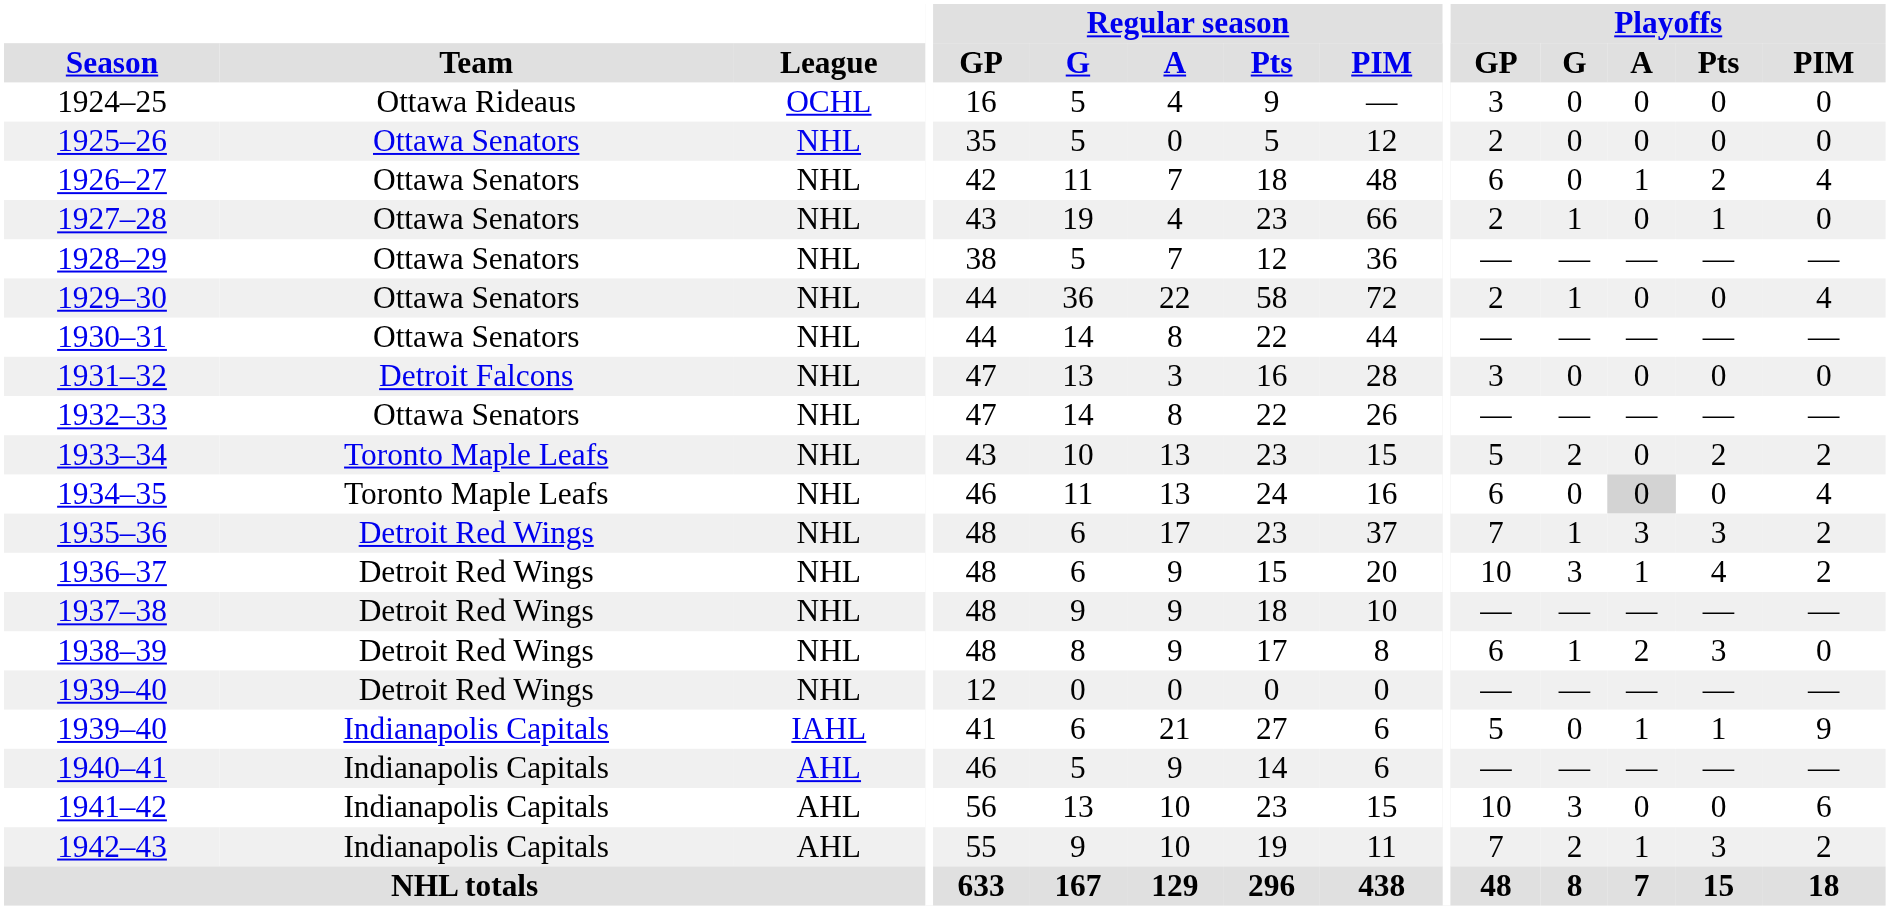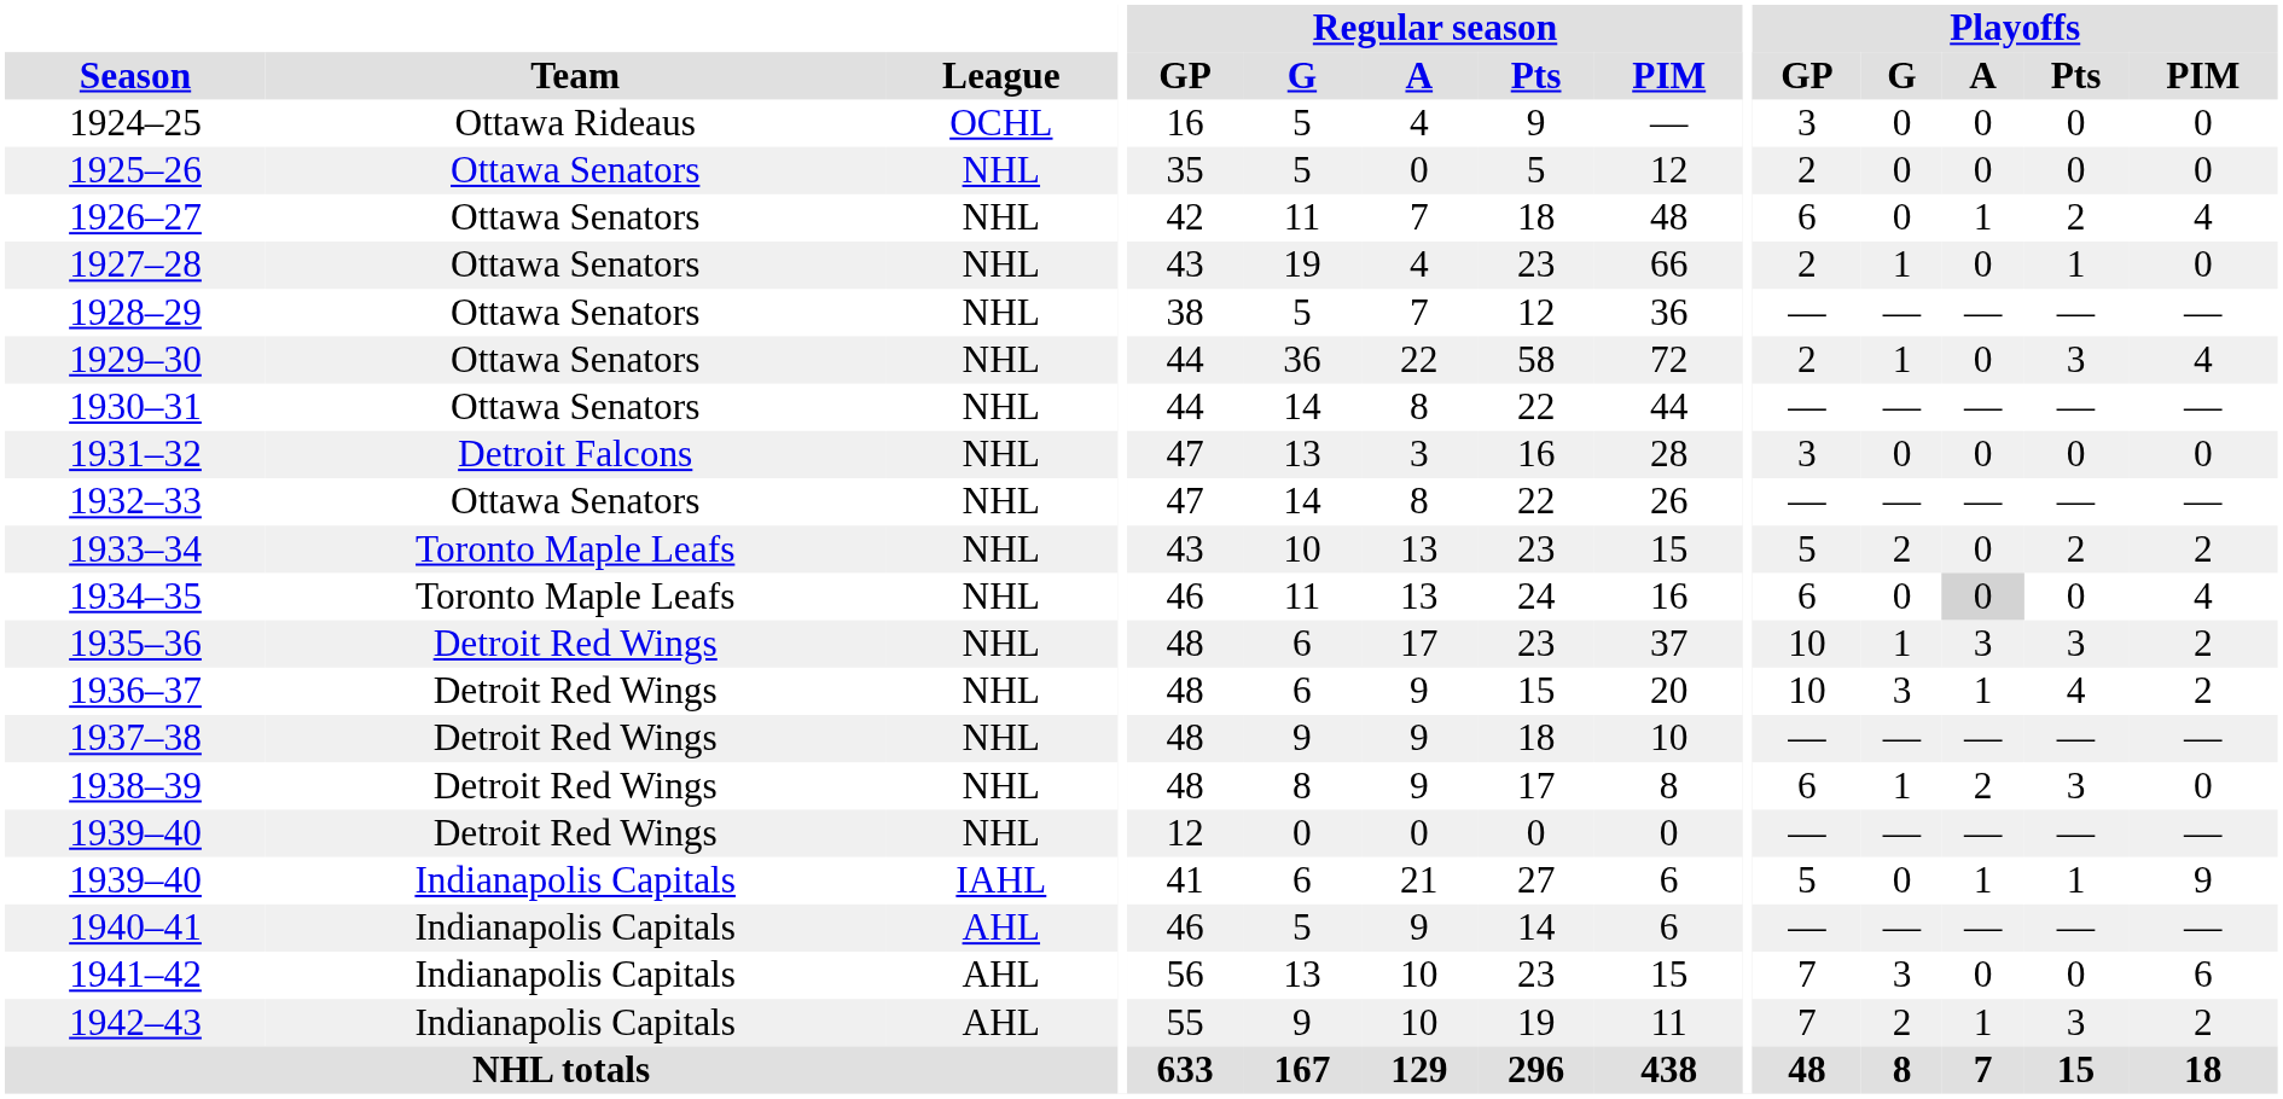1929–30 | Playoffs / Pts: 0 -> 3
1935–36 | Playoffs / GP: 7 -> 10
1941–42 | Playoffs / GP: 10 -> 7
